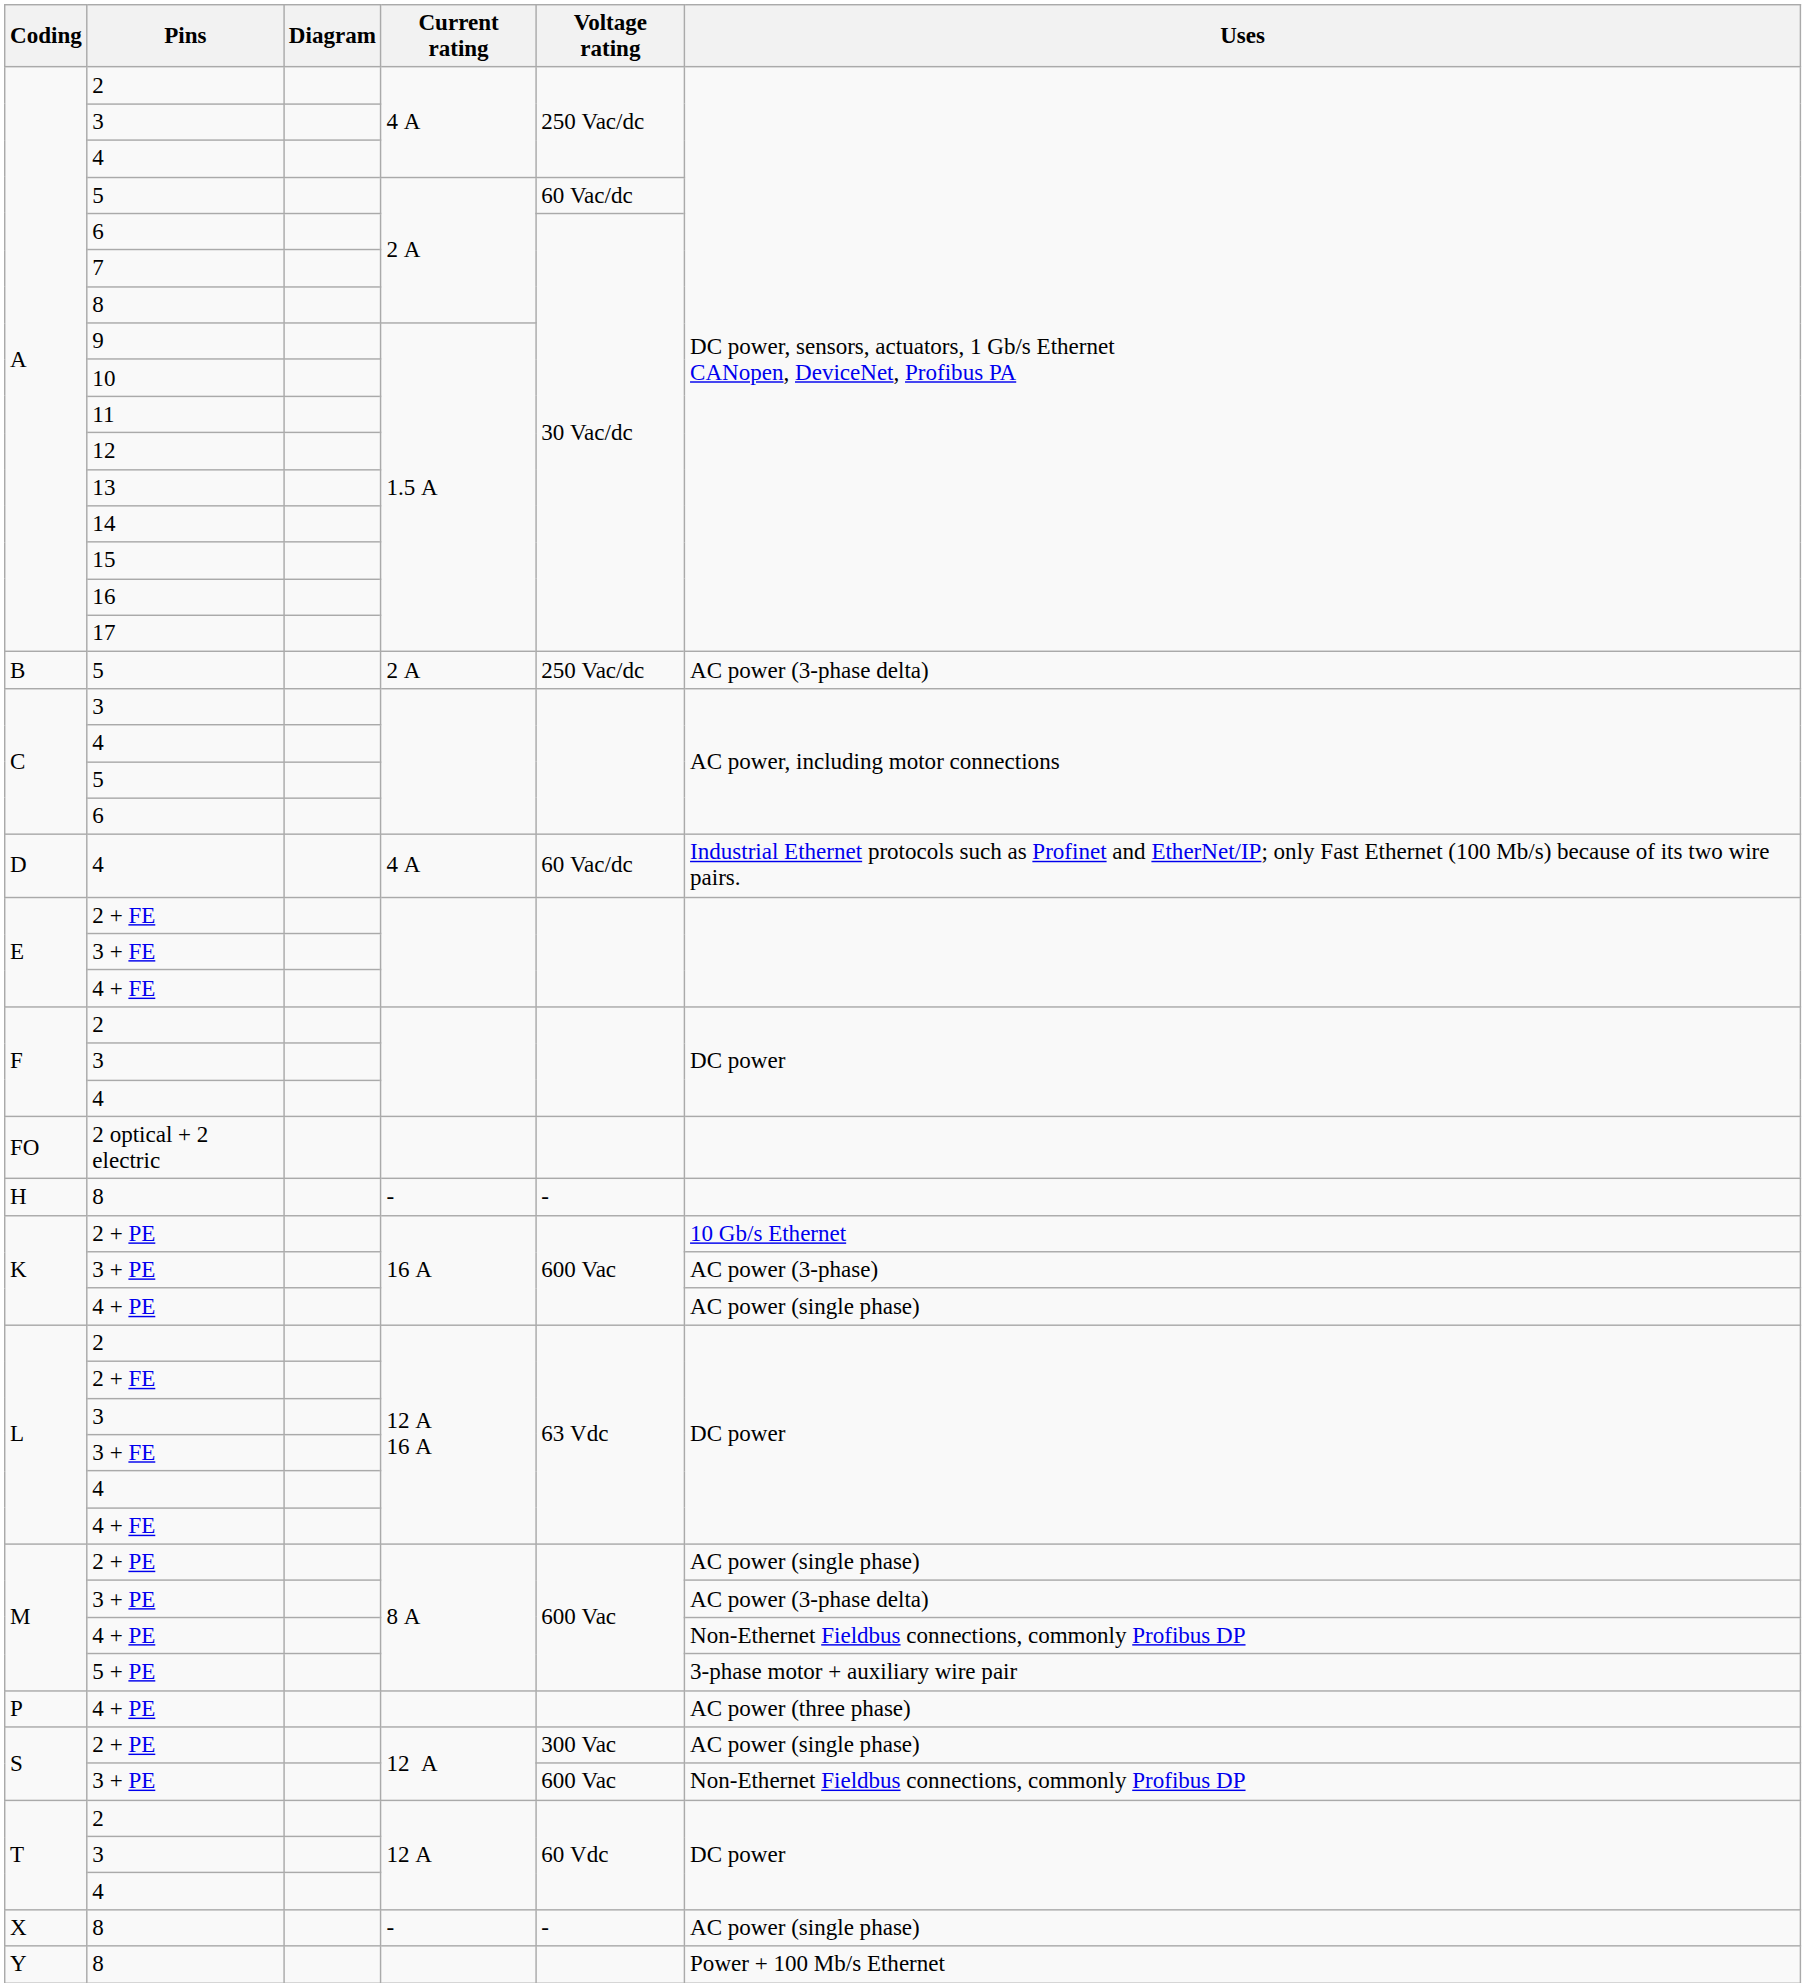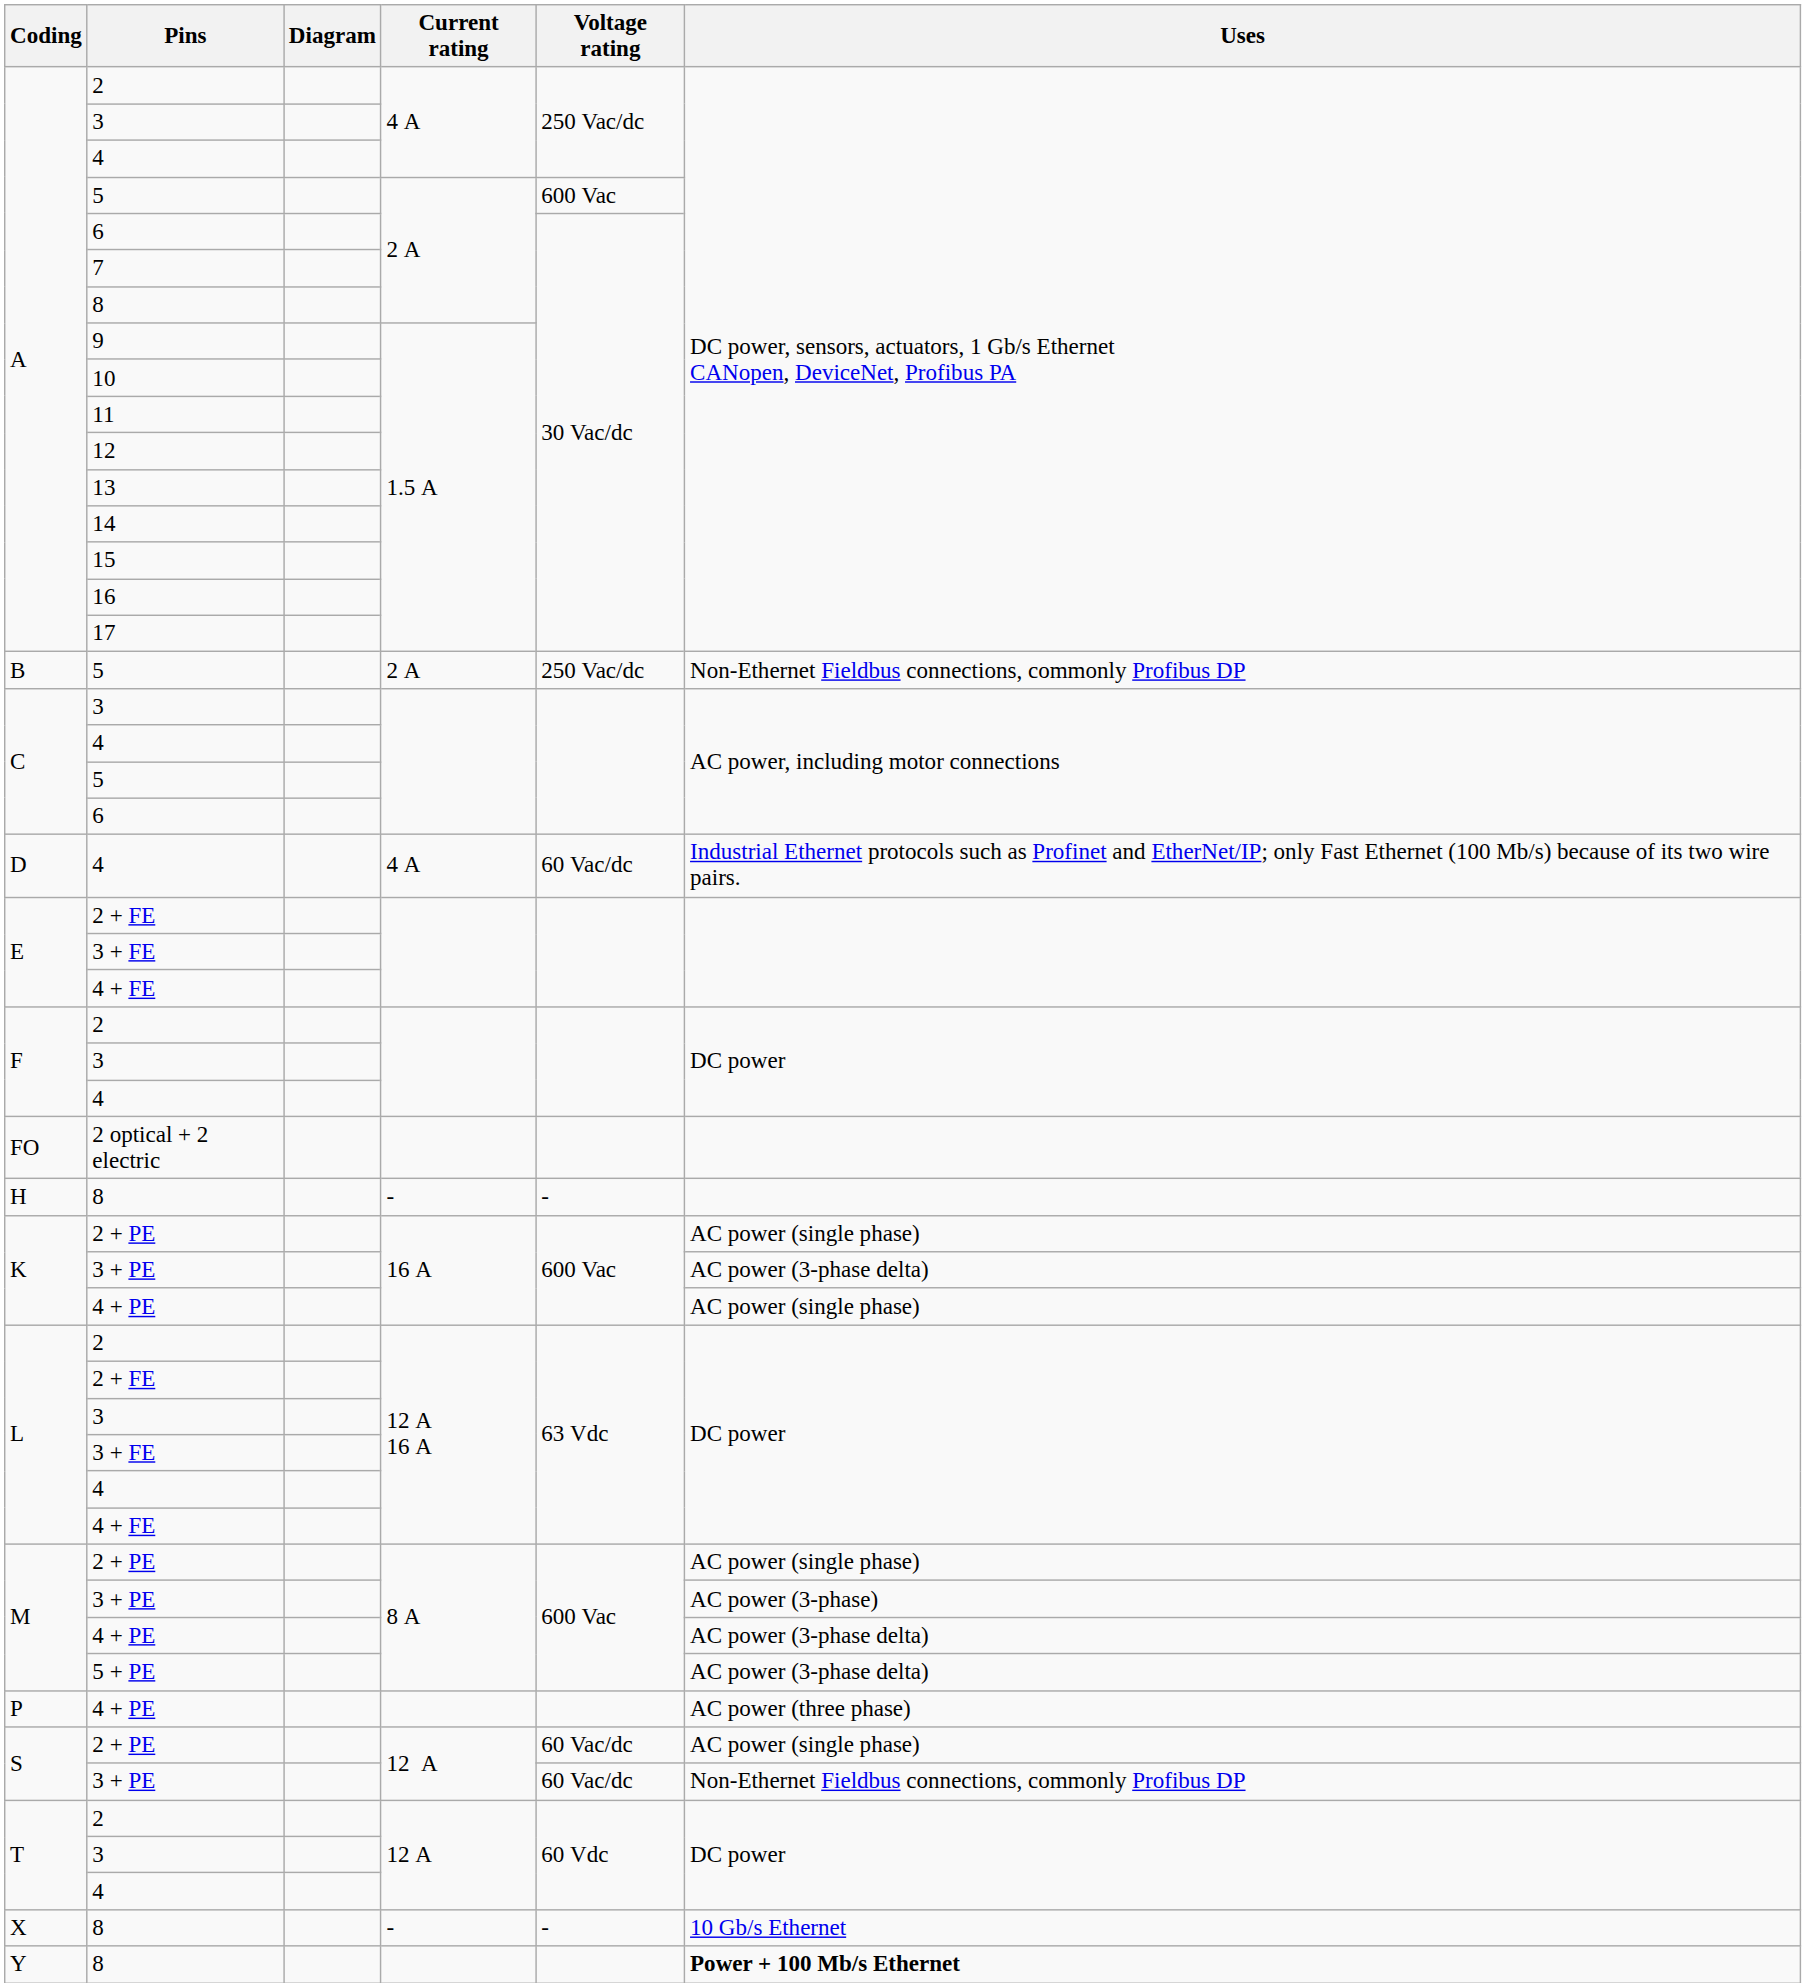A / 5 | Voltage rating: 60 Vac/dc -> 600 Vac
B / 5 | Uses: AC power (3-phase delta) -> Non-Ethernet Fieldbus connections, commonly Profibus DP
K / 2 + PE | Uses: 10 Gb/s Ethernet -> AC power (single phase)
K / 3 + PE | Uses: AC power (3-phase) -> AC power (3-phase delta)
M / 3 + PE | Uses: AC power (3-phase delta) -> AC power (3-phase)
M / 4 + PE | Uses: Non-Ethernet Fieldbus connections, commonly Profibus DP -> AC power (3-phase delta)
5 + PE | Uses: 3-phase motor + auxiliary wire pair -> AC power (3-phase delta)
S / 2 + PE | Voltage rating: 300 Vac -> 60 Vac/dc
S / 3 + PE | Voltage rating: 600 Vac -> 60 Vac/dc
X / 8 | Uses: AC power (single phase) -> 10 Gb/s Ethernet
Y / 8 | Uses: normal -> bold
